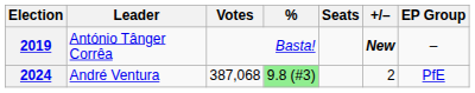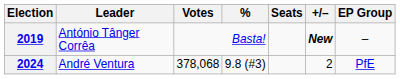2024 | Votes: 387,068 -> 378,068
2024 | %: lightgreen background -> no background
